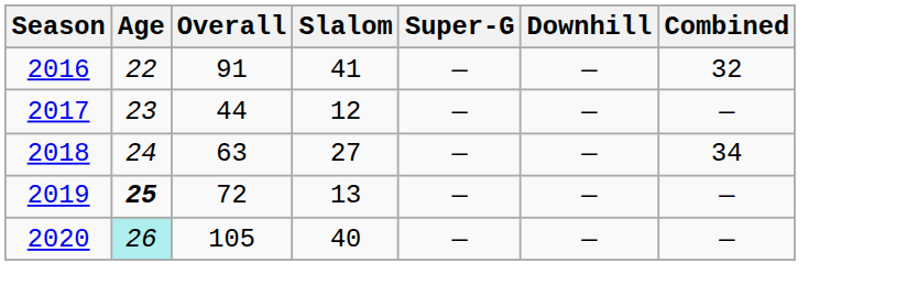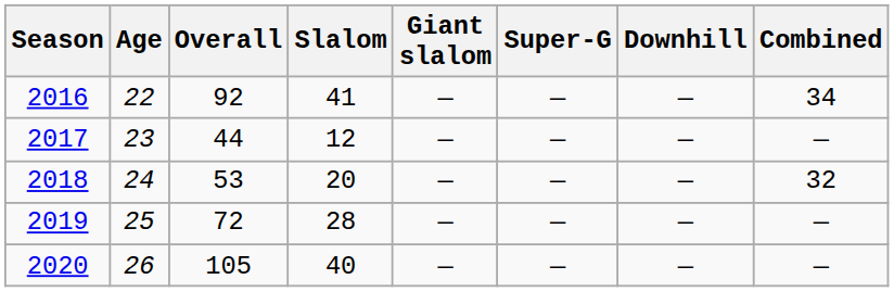+ column: Giant slalom | — | — | — | — | —
2016 | Overall: 91 -> 92
2016 | Combined: 32 -> 34
2018 | Overall: 63 -> 53
2018 | Slalom: 27 -> 20
2018 | Combined: 34 -> 32
2019 | Age: bold -> normal
2019 | Slalom: 13 -> 28
2020 | Age: paleturquoise background -> no background
